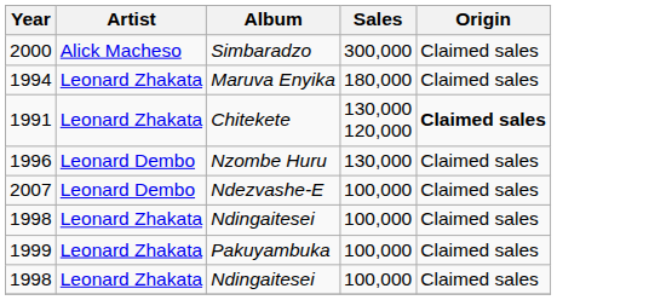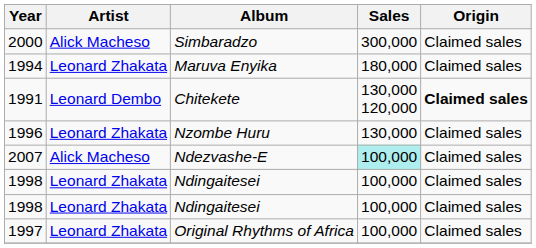1991 | Artist: Leonard Zhakata -> Leonard Dembo
1996 | Artist: Leonard Dembo -> Leonard Zhakata
2007 | Artist: Leonard Dembo -> Alick Macheso
2007 | Sales: no background -> paleturquoise background
- row: 1999 | Leonard Zhakata | Pakuyambuka | 100,000 | Claimed sales
+ row: 1997 | Leonard Zhakata | Original Rhythms of Africa | 100,000 | Claimed sales
